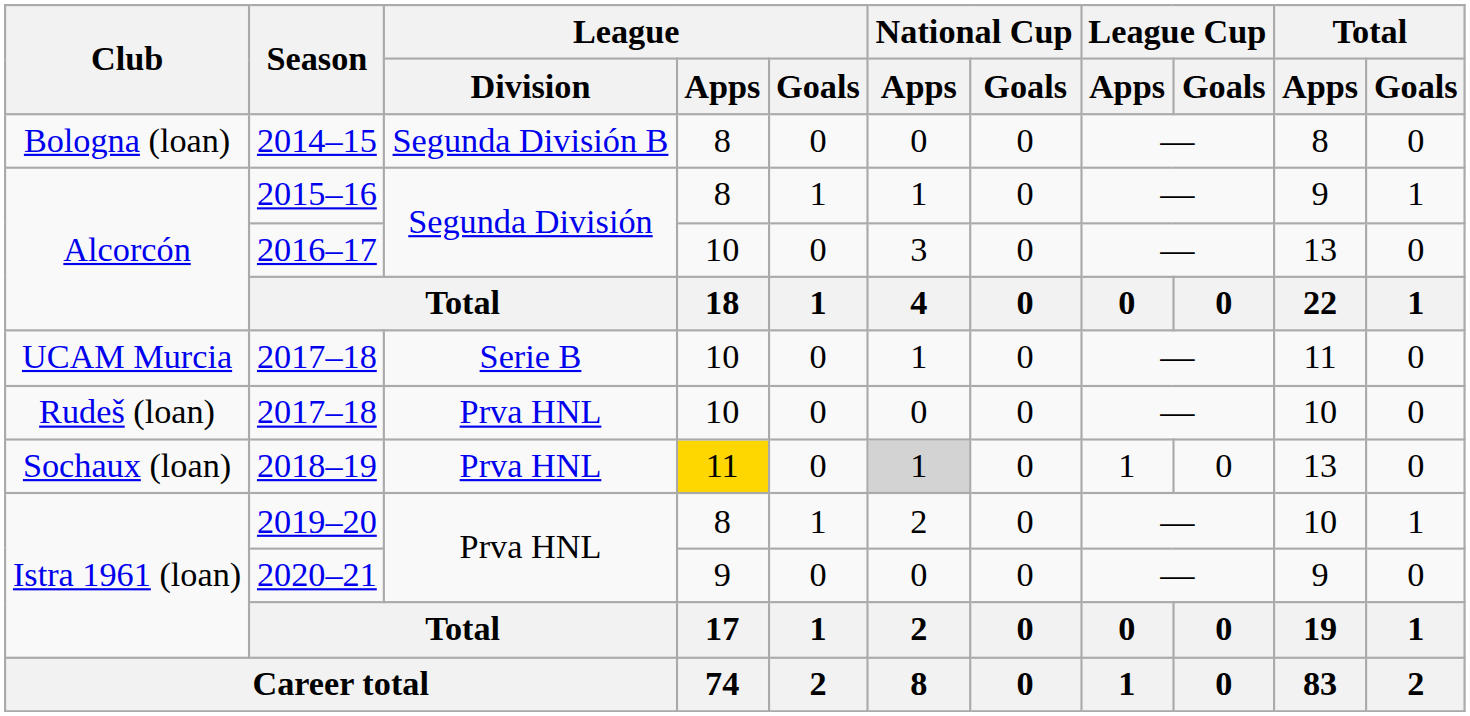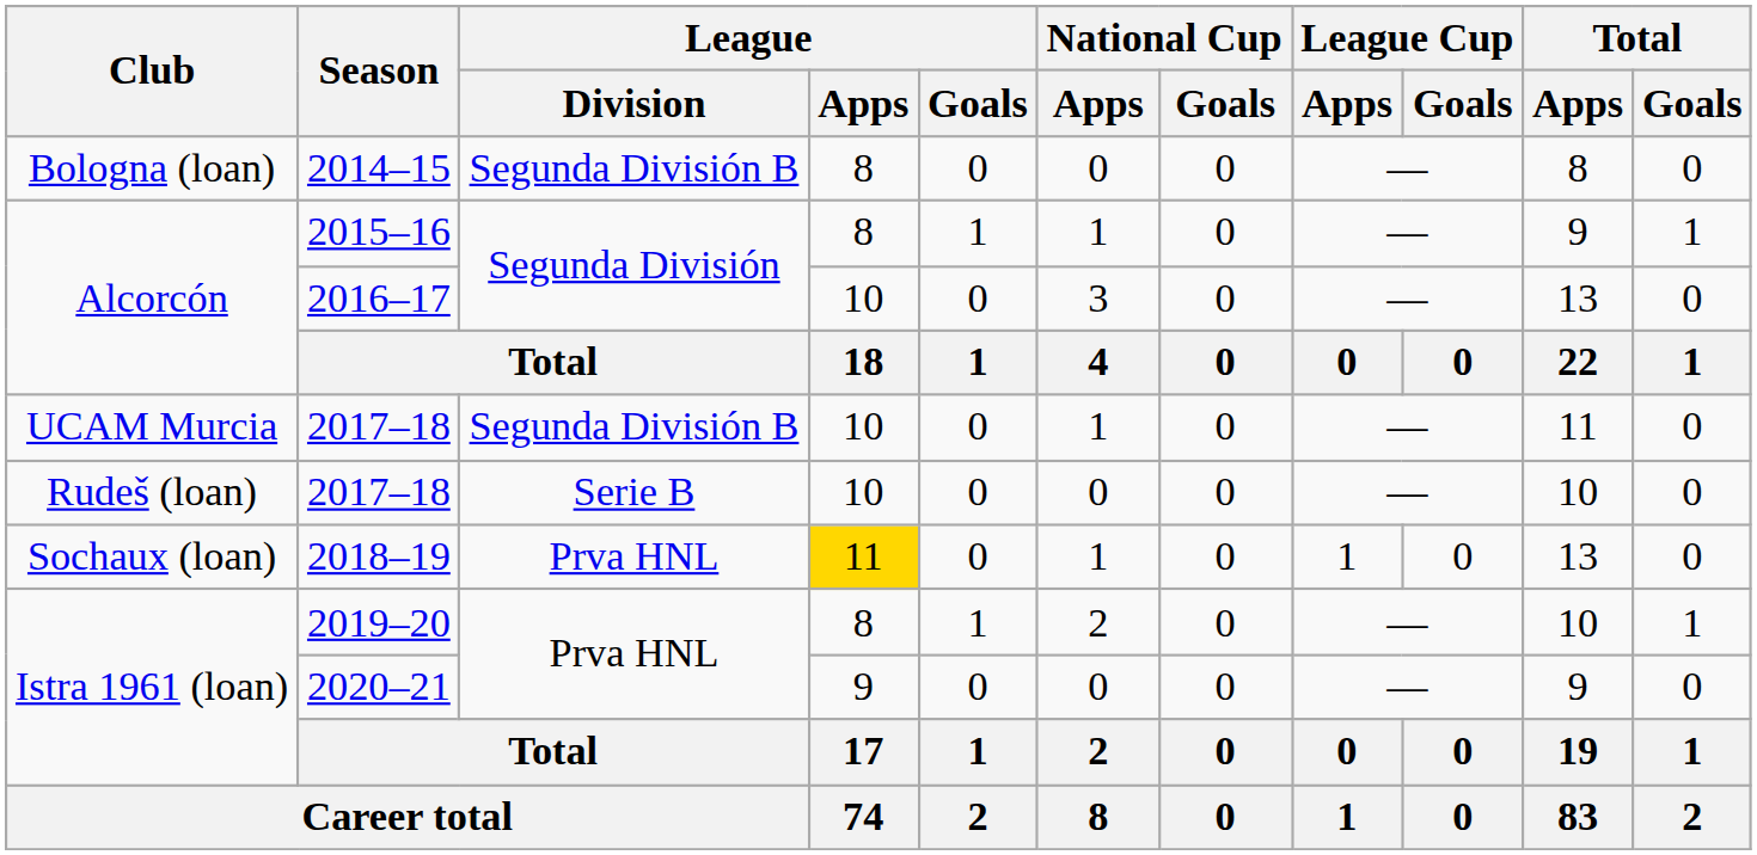UCAM Murcia / 2017–18 | League / Division: Serie B -> Segunda División B
Rudeš (loan) / 2017–18 | League / Division: Prva HNL -> Serie B
2018–19 | National Cup / Apps: lightgrey background -> no background
